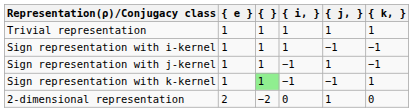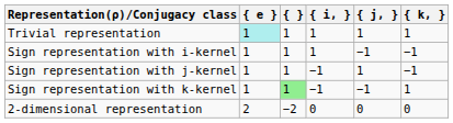Trivial representation | { e }: no background -> paleturquoise background
2-dimensional representation | { j, }: 1 -> 0
